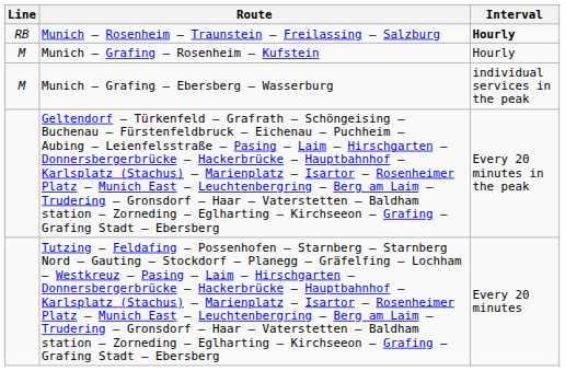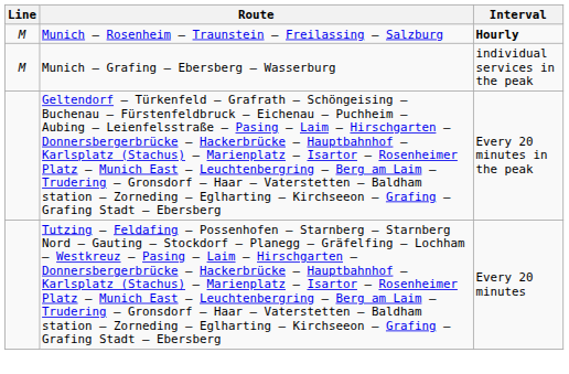Munich – Rosenheim – Traunstein – Freilassing – Salzburg | Line: RB -> M
- row: M | Munich – Grafing – Rosenheim – Kufstein | Hourly
